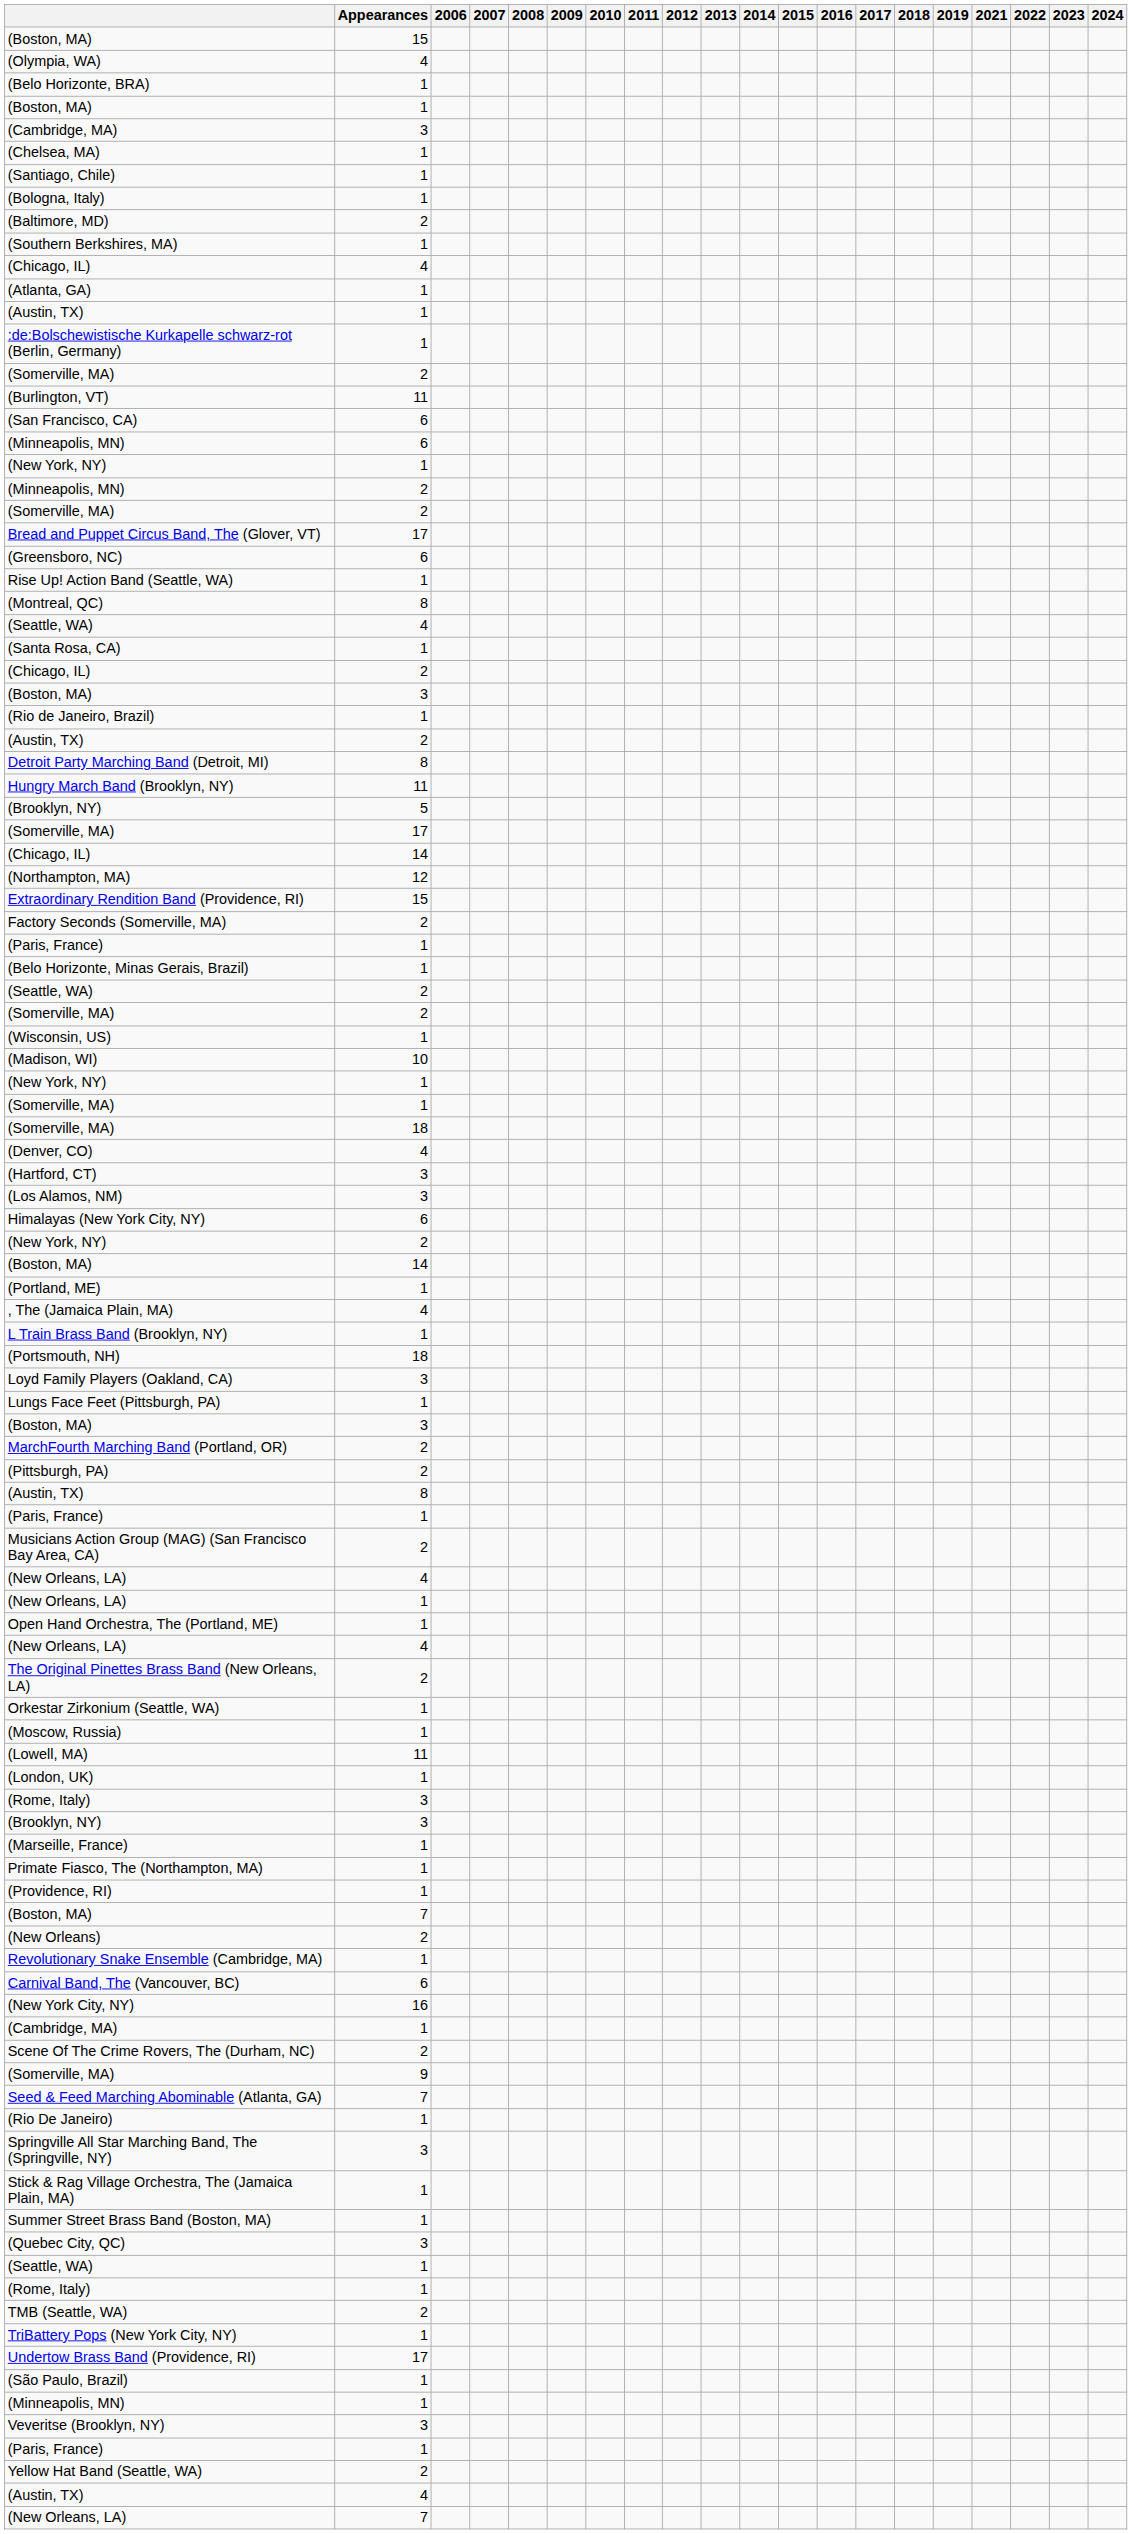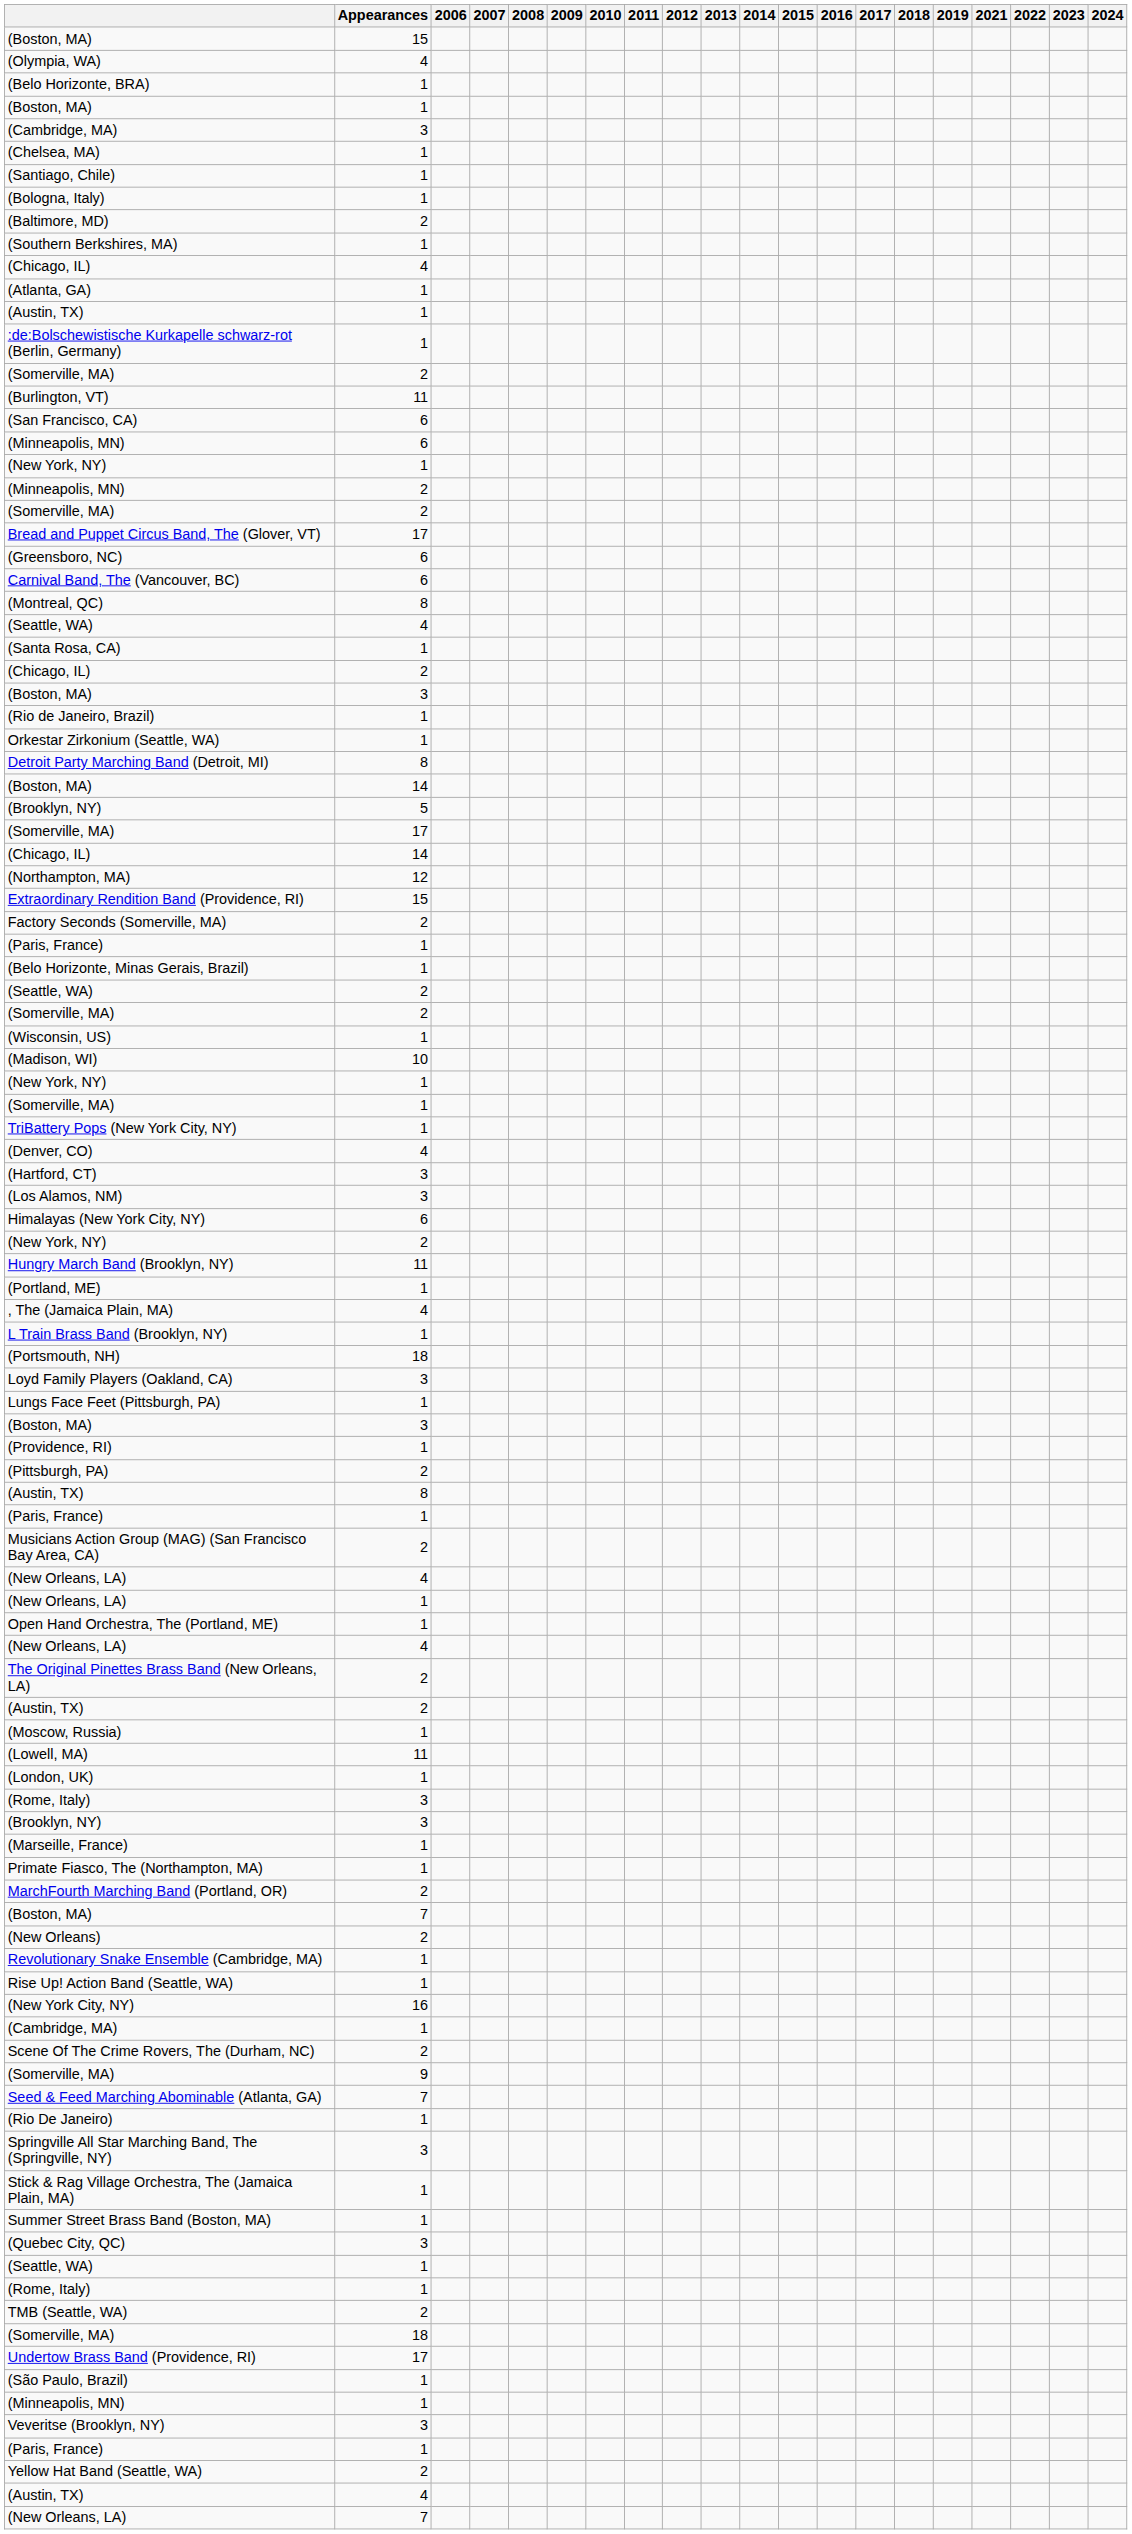rows swapped: Carnival Band, The (Vancouver, BC) <-> Rise Up! Action Band (Seattle, WA)
rows swapped: (Austin, TX) / 2 <-> Orkestar Zirkonium (Seattle, WA)
rows swapped: (Boston, MA) / 14 <-> Hungry March Band (Brooklyn, NY)
rows swapped: (Somerville, MA) / 18 <-> TriBattery Pops (New York City, NY)
rows swapped: MarchFourth Marching Band (Portland, OR) <-> (Providence, RI)
